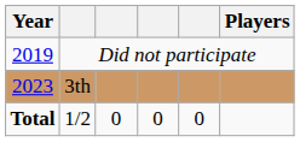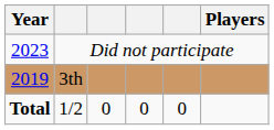Did not participate | Year: 2019 -> 2023
3th | Year: 2023 -> 2019
